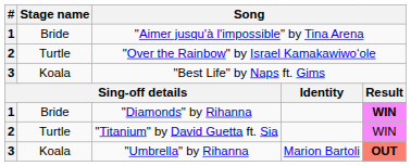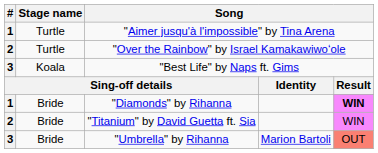"Aimer jusqu'à l'impossible" by Tina Arena | Stage name: Bride -> Turtle
"Titanium" by David Guetta ft. Sia | Stage name: Turtle -> Bride
"Umbrella" by Rihanna | Stage name: Koala -> Bride
"Umbrella" by Rihanna | column 5: bold -> normal
